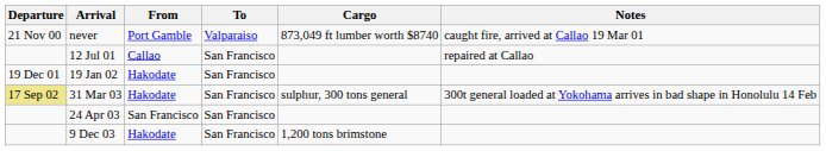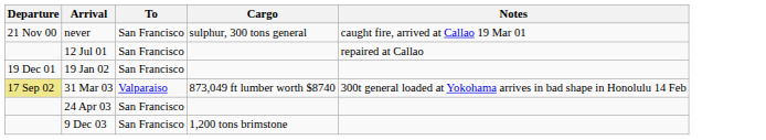- column: From | Port Gamble | Callao | Hakodate | Hakodate | San Francisco | Hakodate
never | To: Valparaiso -> San Francisco
never | Cargo: 873,049 ft lumber worth $8740 -> sulphur, 300 tons general
31 Mar 03 | To: San Francisco -> Valparaiso
31 Mar 03 | Cargo: sulphur, 300 tons general -> 873,049 ft lumber worth $8740
